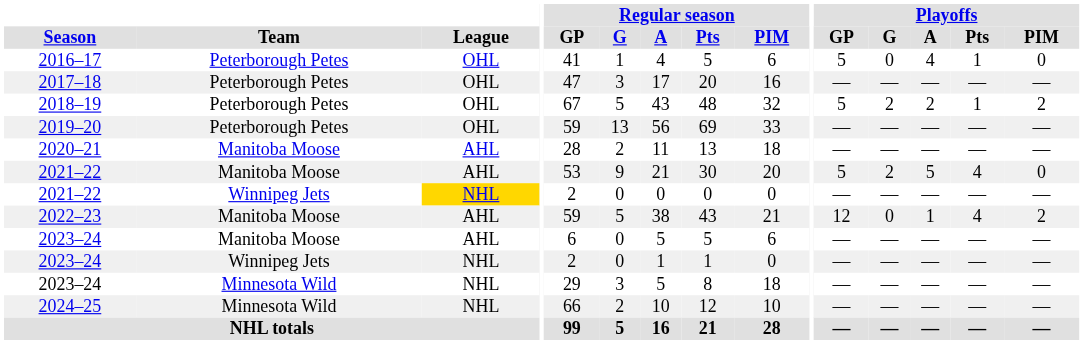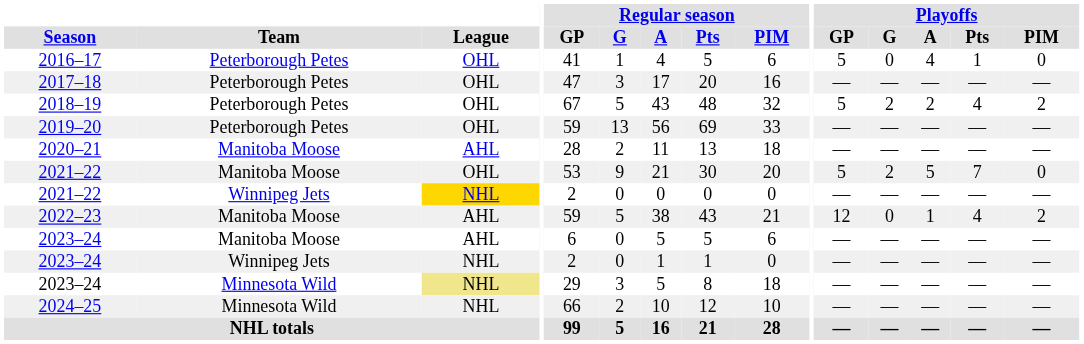2018–19 | Playoffs / Pts: 1 -> 4
2021–22 / Manitoba Moose | League: AHL -> OHL
2021–22 / Manitoba Moose | Playoffs / Pts: 4 -> 7
2023–24 / Minnesota Wild | League: no background -> khaki background
